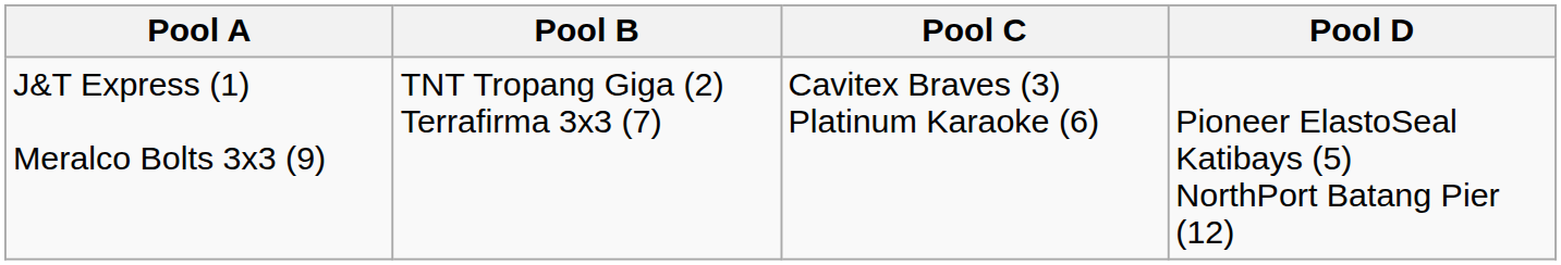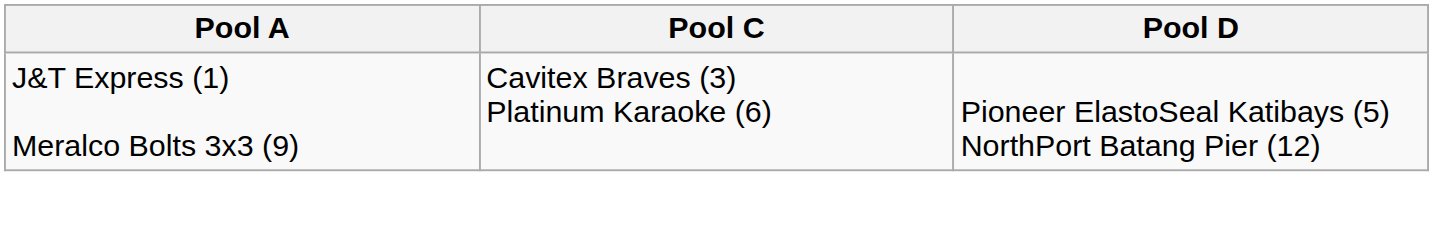- column: Pool B | TNT Tropang Giga (2) Terrafirma 3x3 (7)
